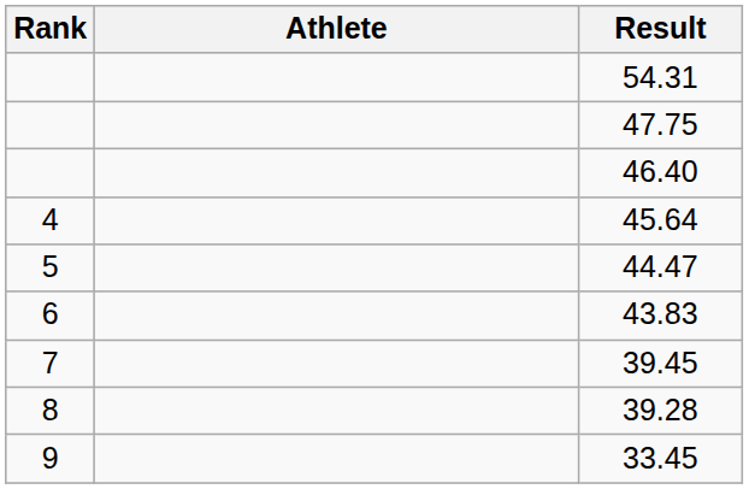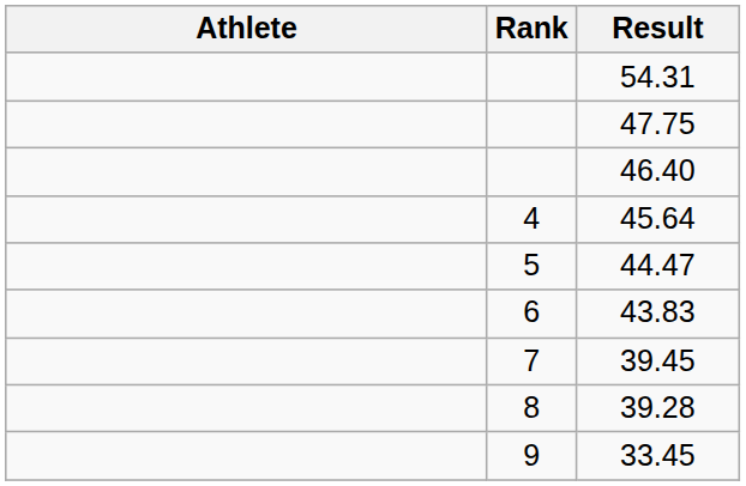columns swapped: Rank <-> Athlete
